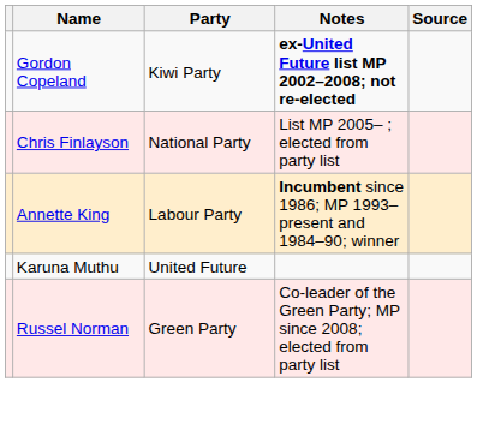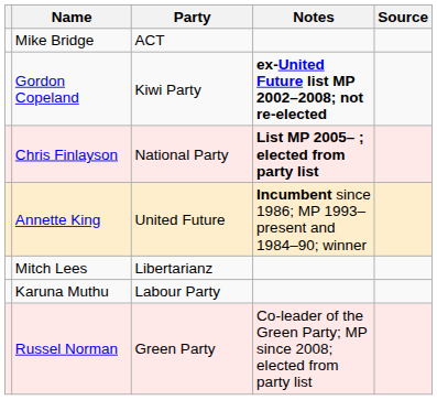+ row: Mike Bridge | ACT
Chris Finlayson | Notes: normal -> bold
Annette King | Party: Labour Party -> United Future
+ row: Mitch Lees | Libertarianz
Karuna Muthu | Party: United Future -> Labour Party
